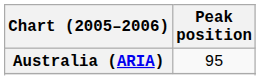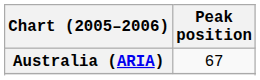Australia (ARIA) | Peak position: 95 -> 67
